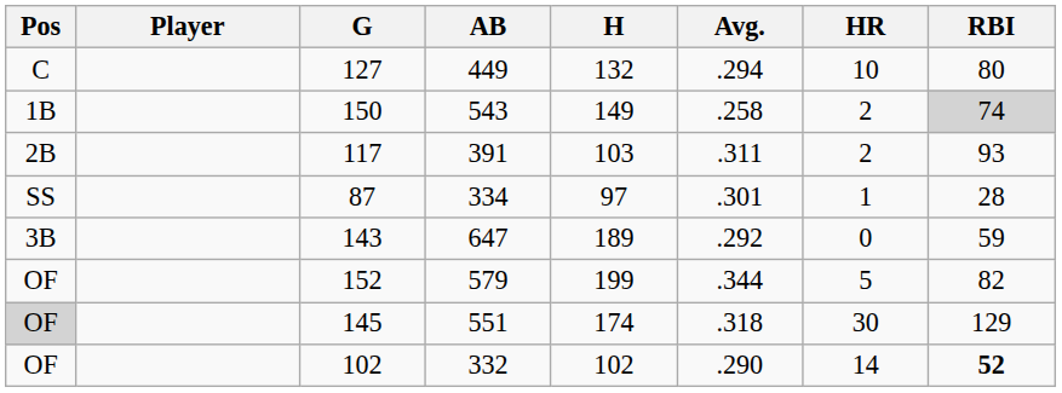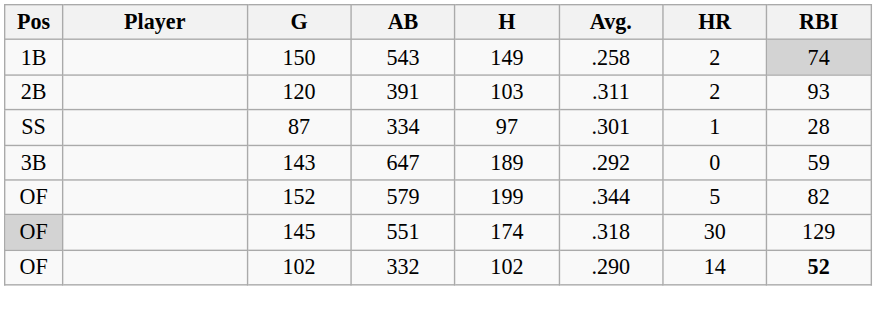- row: C | 127 | 449 | 132 | .294 | 10 | 80
391 | G: 117 -> 120
